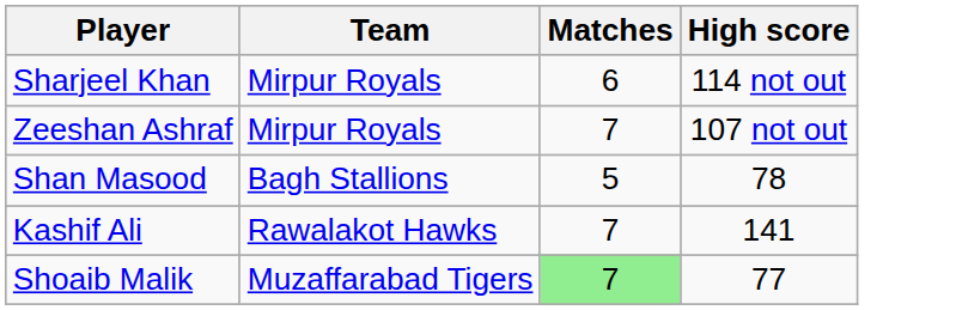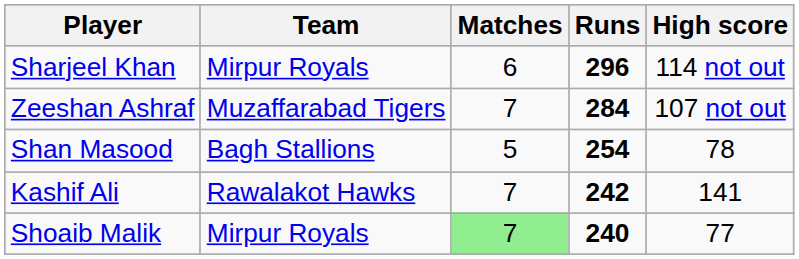+ column: Runs | 296 | 284 | 254 | 242 | 240
Zeeshan Ashraf | Team: Mirpur Royals -> Muzaffarabad Tigers
Shoaib Malik | Team: Muzaffarabad Tigers -> Mirpur Royals
